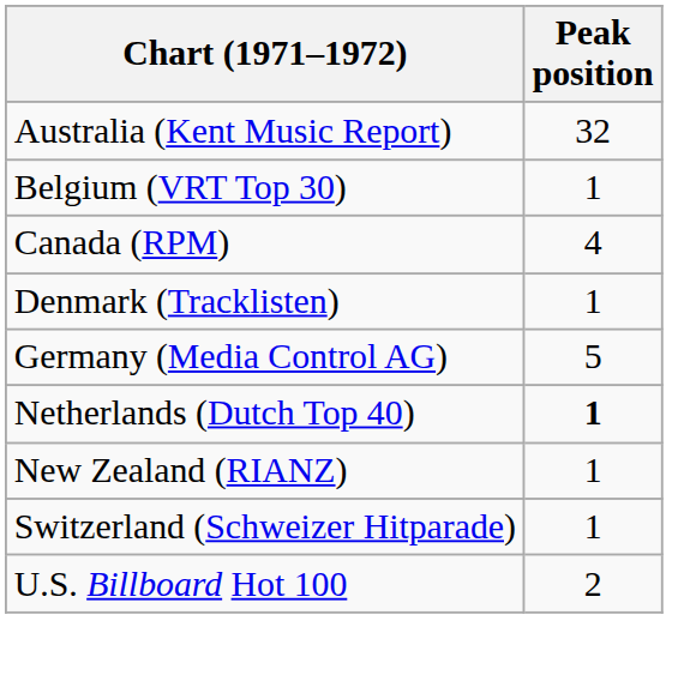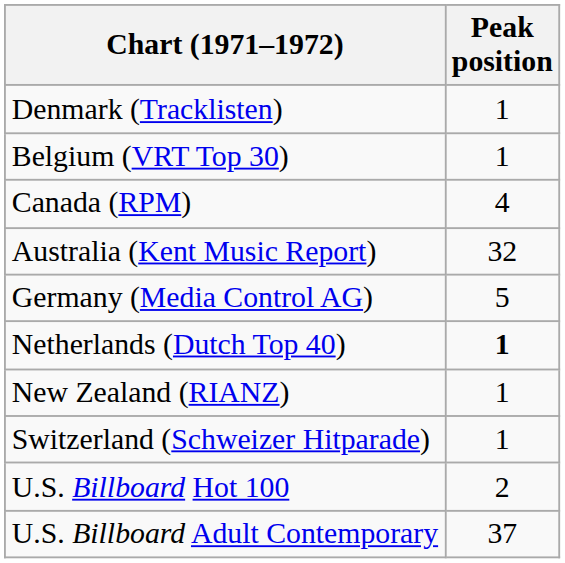rows swapped: Australia (Kent Music Report) <-> Denmark (Tracklisten)
+ row: U.S. Billboard Adult Contemporary | 37
